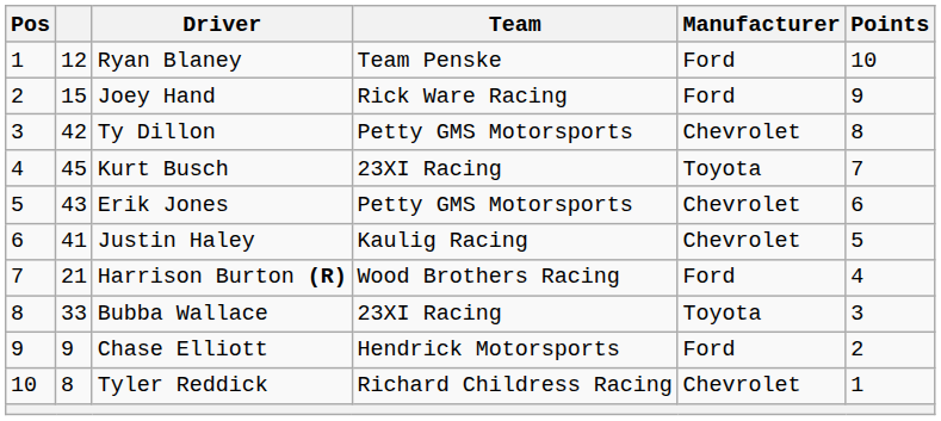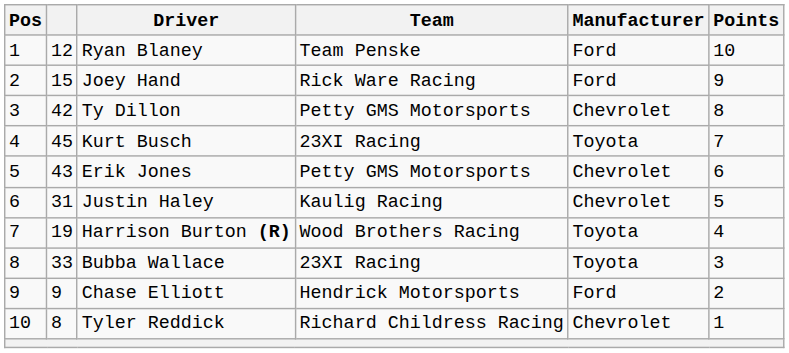Justin Haley | column 2: 41 -> 31
Harrison Burton (R) | column 2: 21 -> 19
Harrison Burton (R) | Manufacturer: Ford -> Toyota
